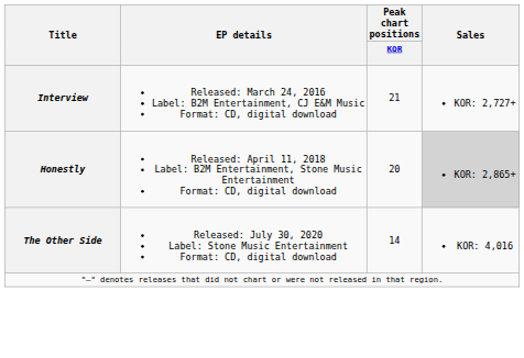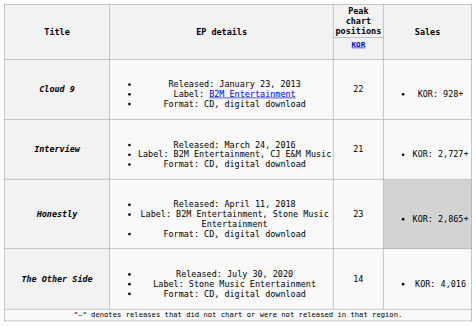+ row: Cloud 9 | Released: January 23, 2013 Label: B2M Entertainment Format: CD, digital download | 22 | KOR: 928+
Honestly | Peak chart positions / KOR: 20 -> 23
